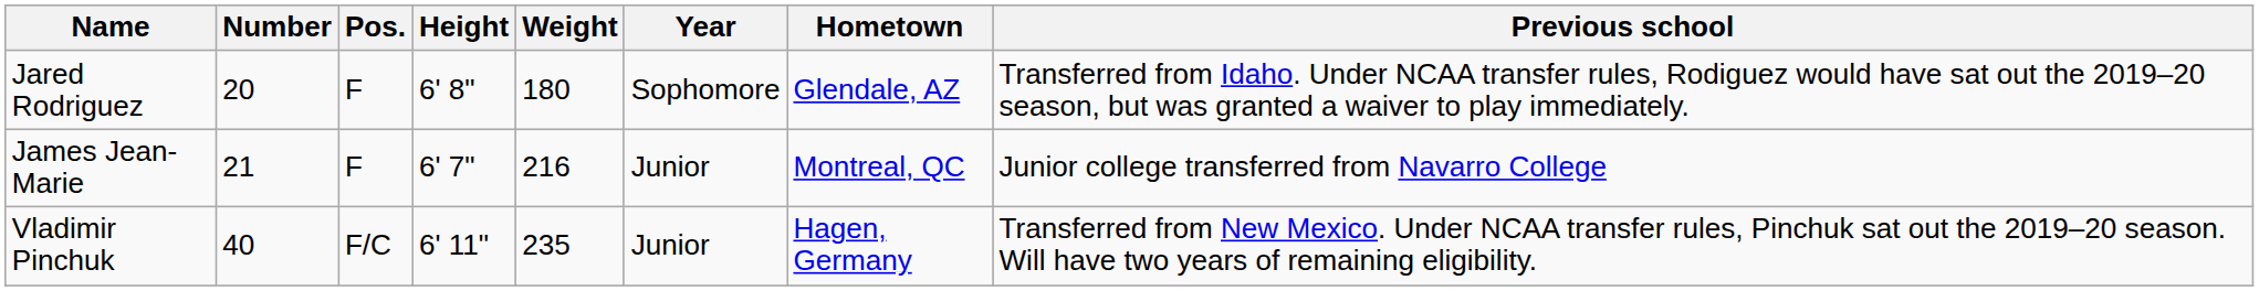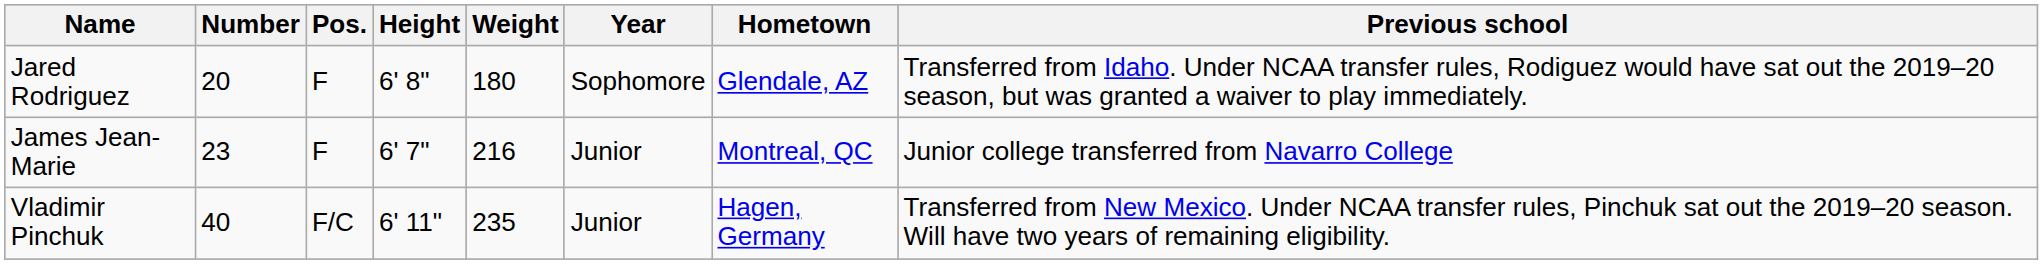James Jean-Marie | Number: 21 -> 23
